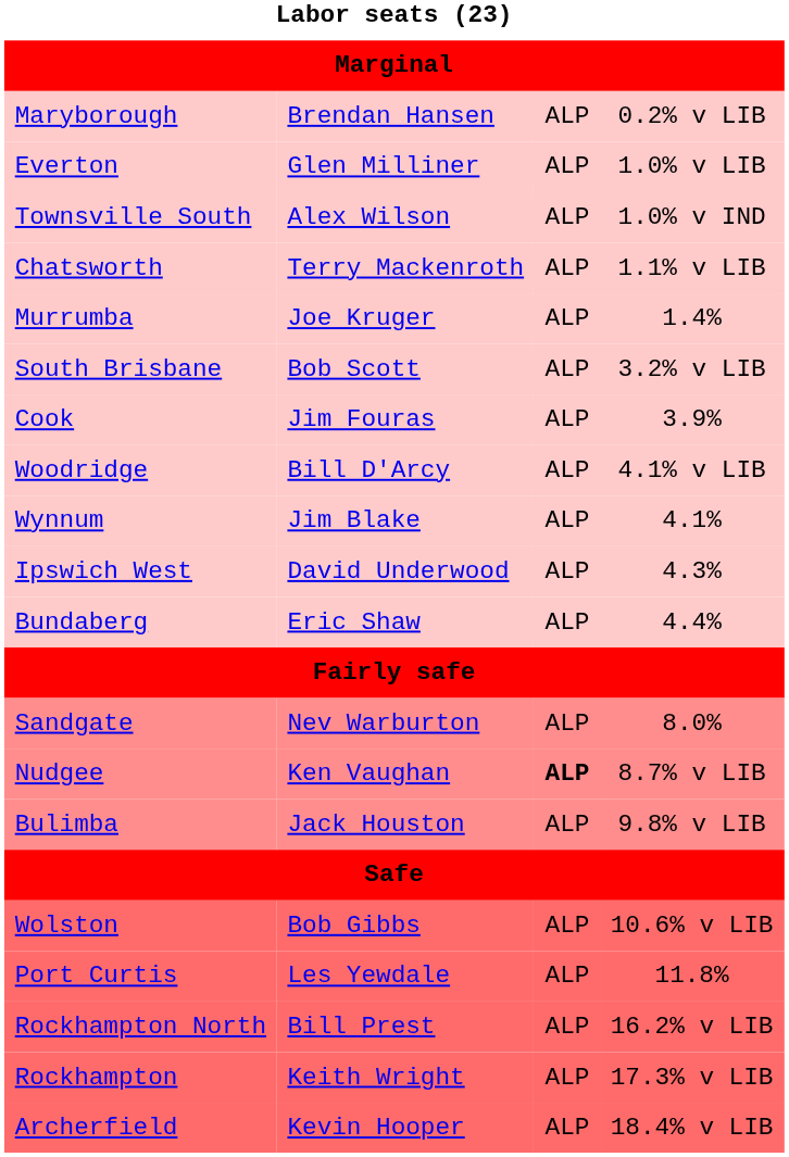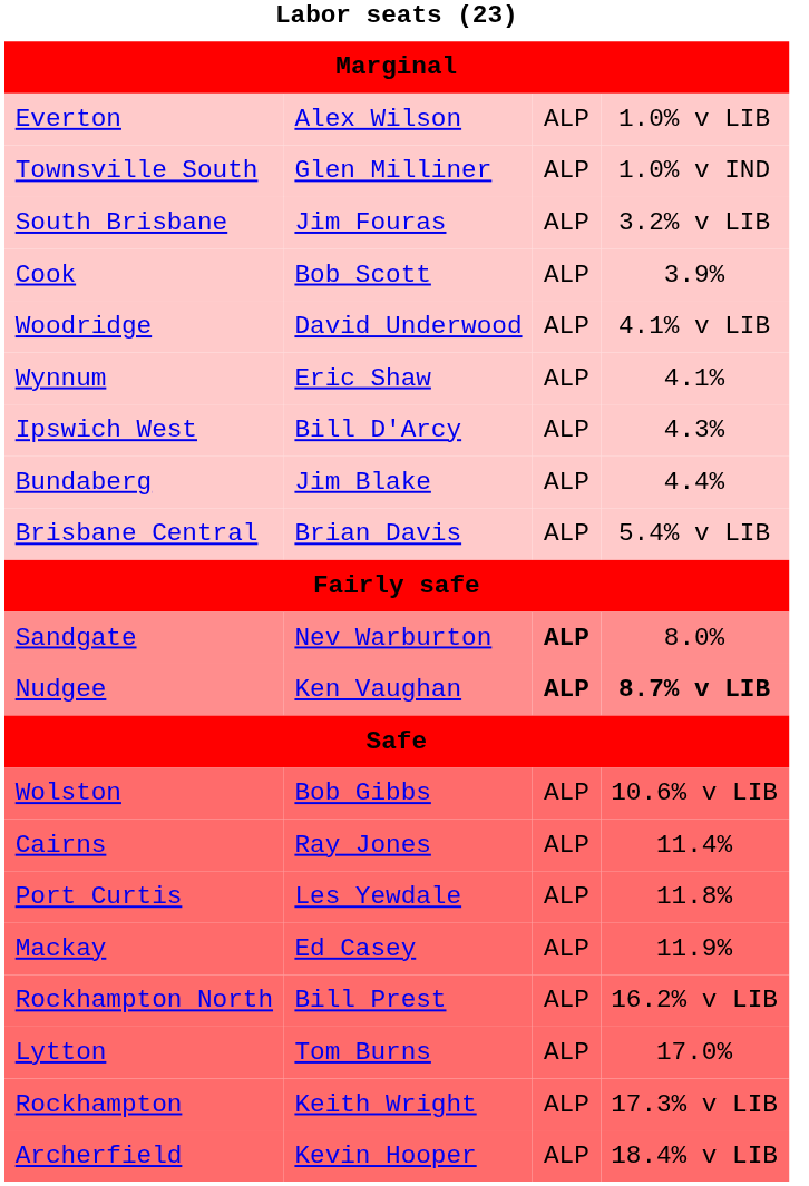- row: Maryborough | Brendan Hansen | ALP | 0.2% v LIB
Everton | column 2: Glen Milliner -> Alex Wilson
Townsville South | column 2: Alex Wilson -> Glen Milliner
- row: Chatsworth | Terry Mackenroth | ALP | 1.1% v LIB
- row: Murrumba | Joe Kruger | ALP | 1.4%
South Brisbane | column 2: Bob Scott -> Jim Fouras
Cook | column 2: Jim Fouras -> Bob Scott
Woodridge | column 2: Bill D'Arcy -> David Underwood
Wynnum | column 2: Jim Blake -> Eric Shaw
Ipswich West | column 2: David Underwood -> Bill D'Arcy
Bundaberg | column 2: Eric Shaw -> Jim Blake
+ row: Brisbane Central | Brian Davis | ALP | 5.4% v LIB
Sandgate | column 3: normal -> bold
Nudgee | column 4: normal -> bold
- row: Bulimba | Jack Houston | ALP | 9.8% v LIB
+ row: Cairns | Ray Jones | ALP | 11.4%
+ row: Mackay | Ed Casey | ALP | 11.9%
+ row: Lytton | Tom Burns | ALP | 17.0%
